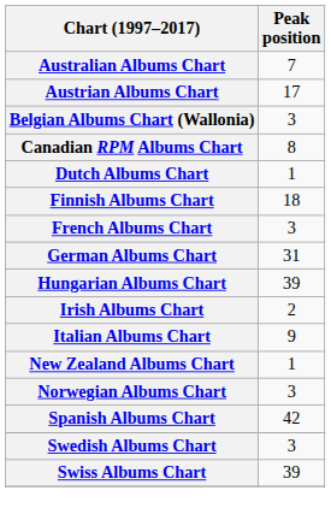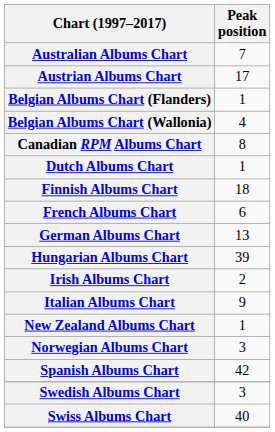+ row: Belgian Albums Chart (Flanders) | 1
Belgian Albums Chart (Wallonia) | Peak position: 3 -> 4
French Albums Chart | Peak position: 3 -> 6
German Albums Chart | Peak position: 31 -> 13
Swiss Albums Chart | Peak position: 39 -> 40
